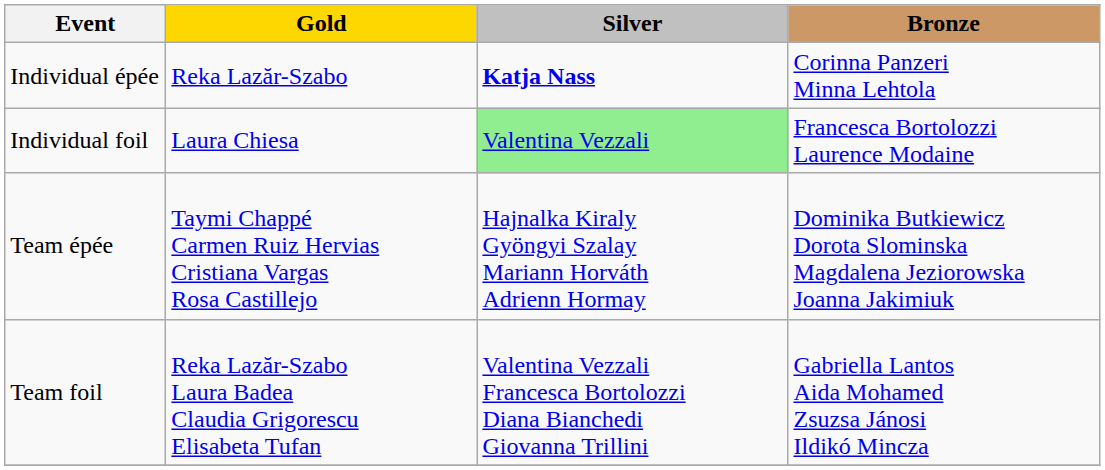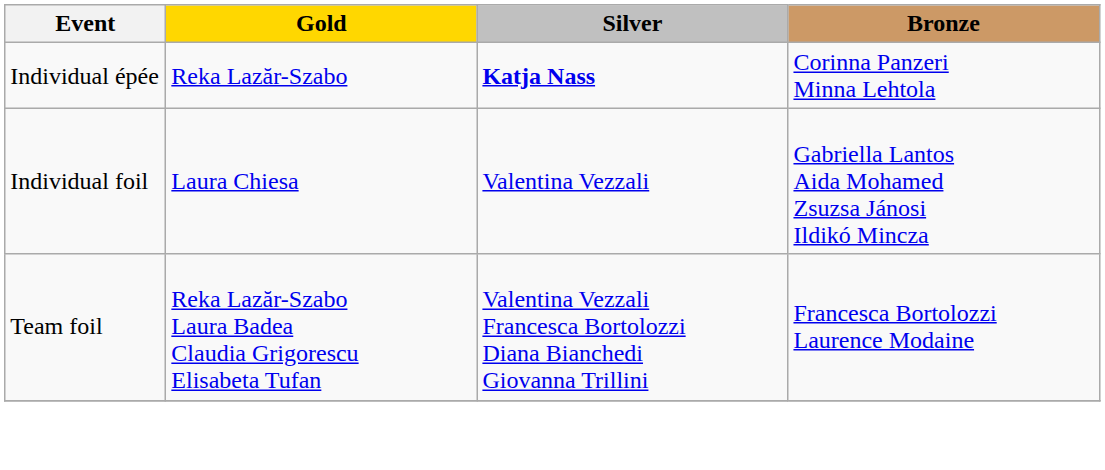Individual foil | Silver: lightgreen background -> no background
Individual foil | Bronze: Francesca Bortolozzi Laurence Modaine -> Gabriella Lantos Aida Mohamed Zsuzsa Jánosi Ildikó Mincza
- row: Team épée | Taymi Chappé Carmen Ruiz Hervias Cristiana Vargas Rosa Castillejo | Hajnalka Kiraly Gyöngyi Szalay Mariann Horváth Adrienn Hormay | Dominika Butkiewicz Dorota Slominska Magdalena Jeziorowska Joanna Jakimiuk
Team foil | Bronze: Gabriella Lantos Aida Mohamed Zsuzsa Jánosi Ildikó Mincza -> Francesca Bortolozzi Laurence Modaine
